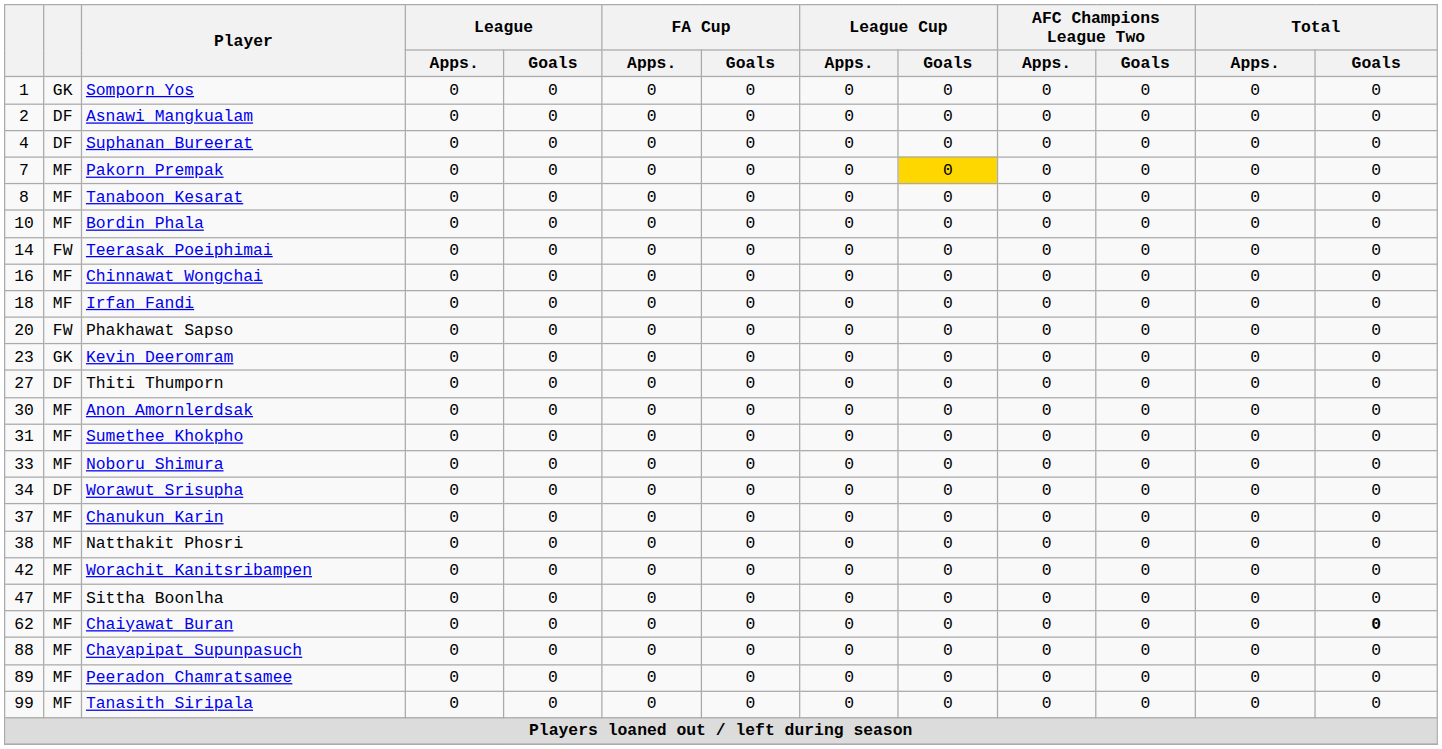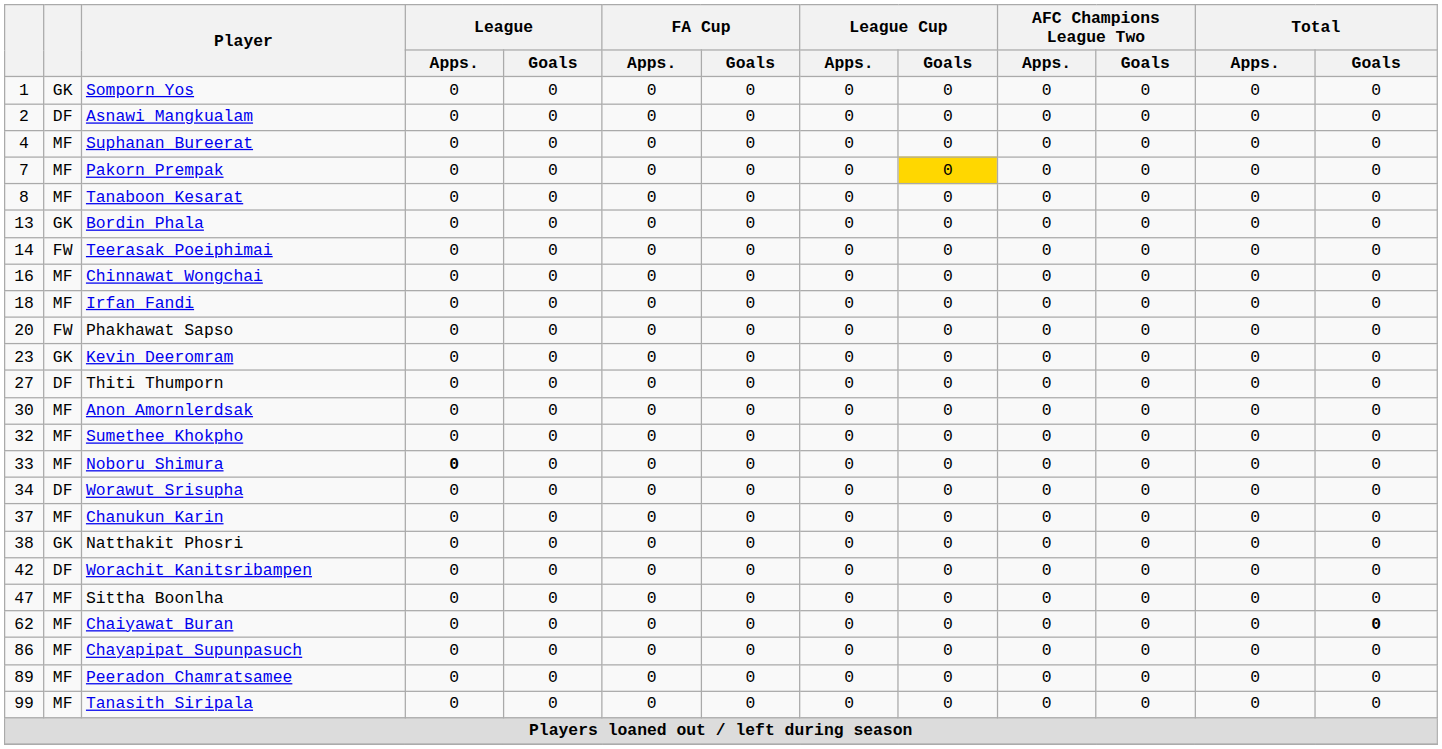Suphanan Bureerat | column 2: DF -> MF
Bordin Phala | column 1: 10 -> 13
Bordin Phala | column 2: MF -> GK
Sumethee Khokpho | column 1: 31 -> 32
Noboru Shimura | League / Apps.: normal -> bold
Natthakit Phosri | column 2: MF -> GK
Worachit Kanitsribampen | column 2: MF -> DF
Chayapipat Supunpasuch | column 1: 88 -> 86
